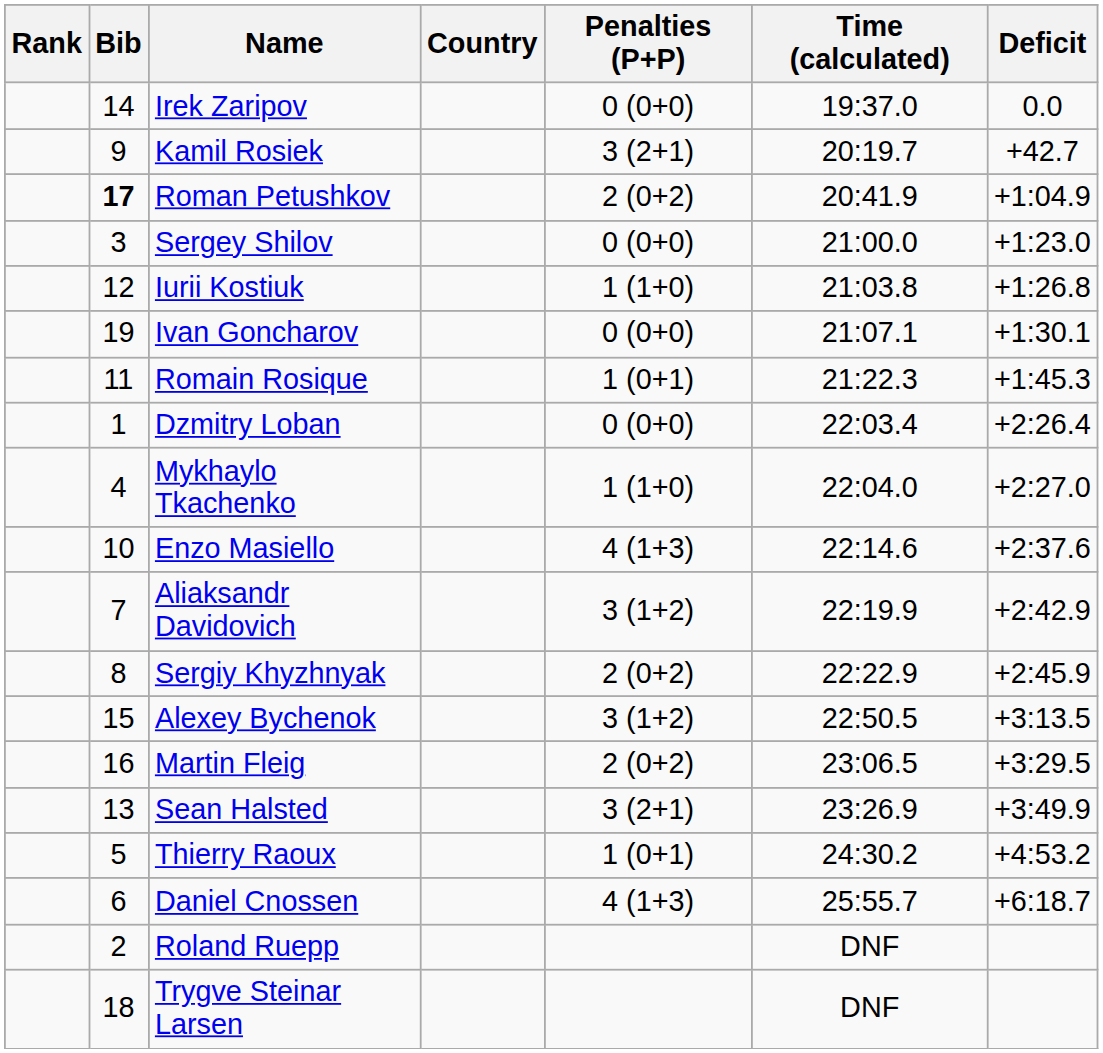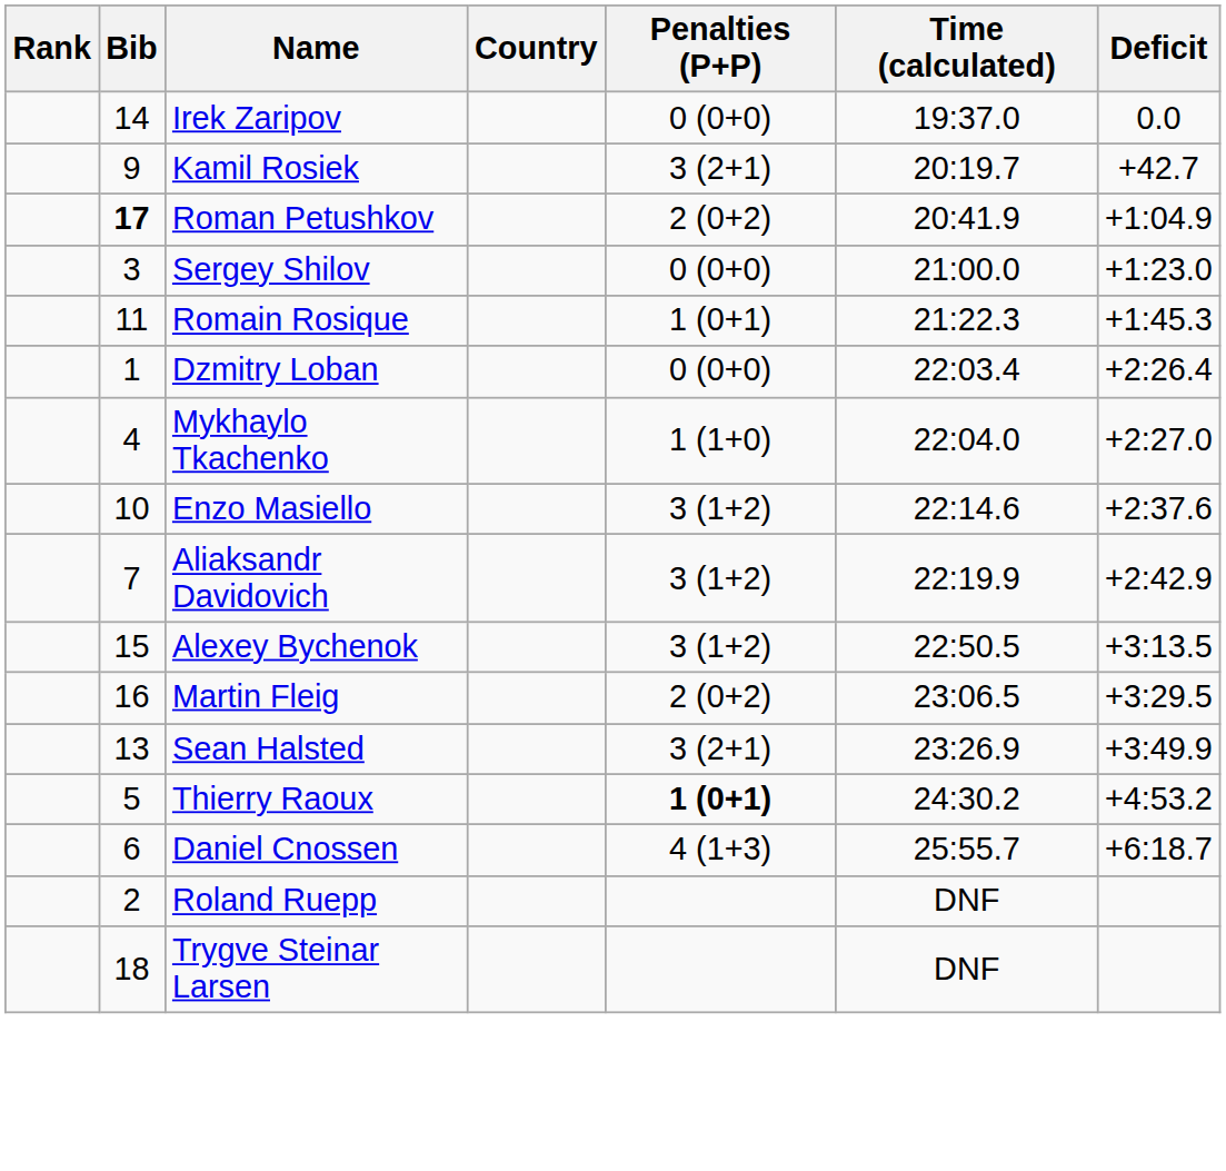- row: 12 | Iurii Kostiuk | 1 (1+0) | 21:03.8 | +1:26.8
- row: 19 | Ivan Goncharov | 0 (0+0) | 21:07.1 | +1:30.1
Enzo Masiello | Penalties (P+P): 4 (1+3) -> 3 (1+2)
- row: 8 | Sergiy Khyzhnyak | 2 (0+2) | 22:22.9 | +2:45.9
Thierry Raoux | Penalties (P+P): normal -> bold
